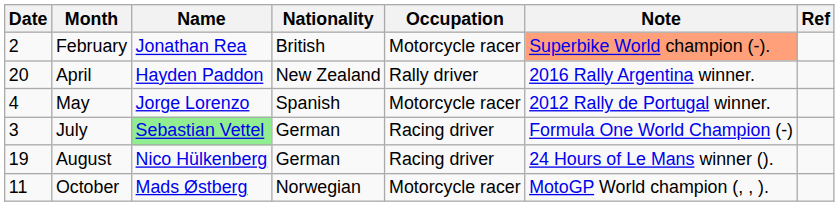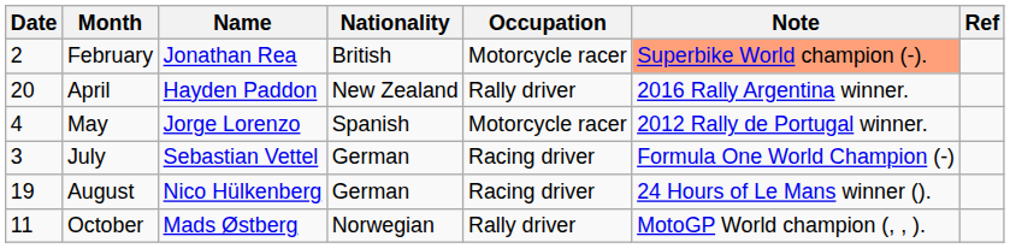July | Name: lightgreen background -> no background
October | Occupation: Motorcycle racer -> Rally driver
